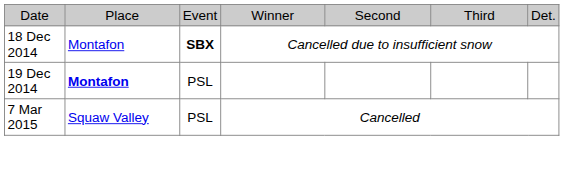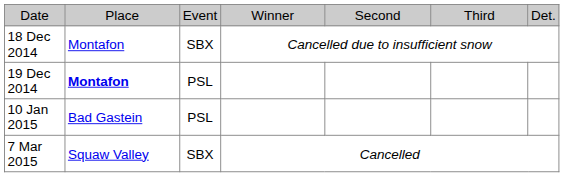18 Dec 2014 | column 3: bold -> normal
+ row: 10 Jan 2015 | Bad Gastein | PSL
7 Mar 2015 | column 3: PSL -> SBX
